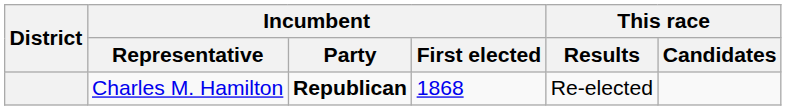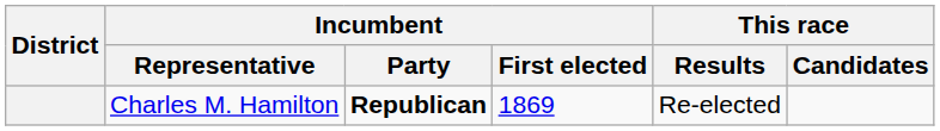Charles M. Hamilton | Incumbent / First elected: 1868 -> 1869
